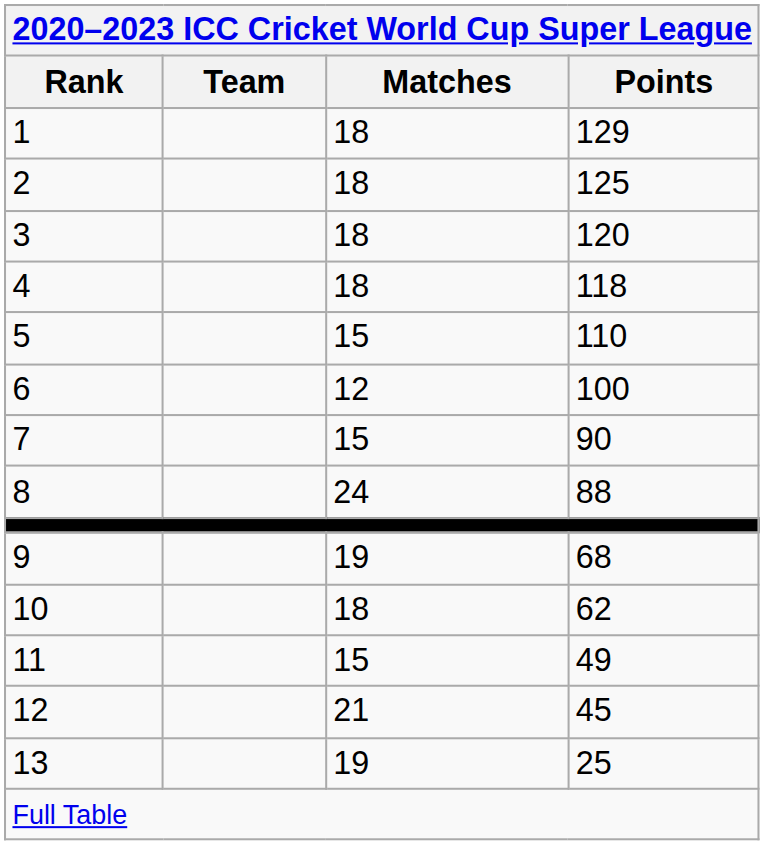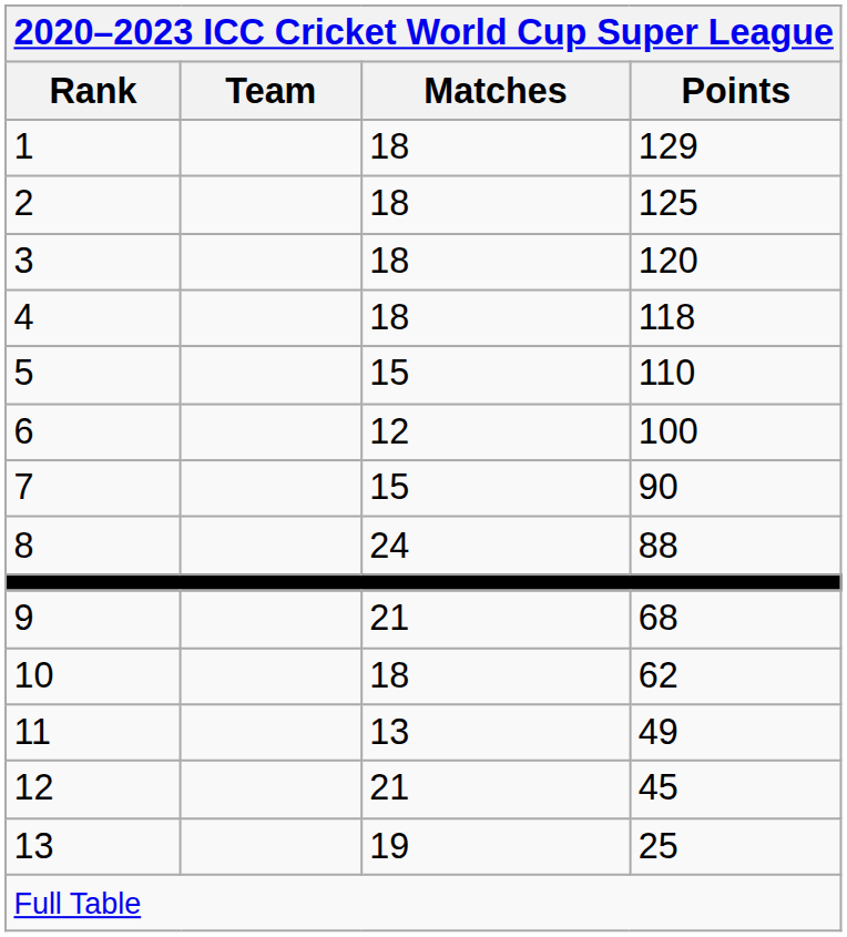9 | Matches: 19 -> 21
11 | Matches: 15 -> 13
